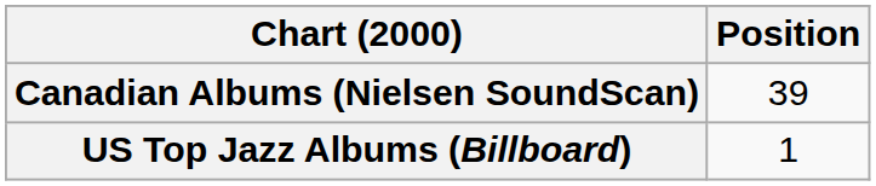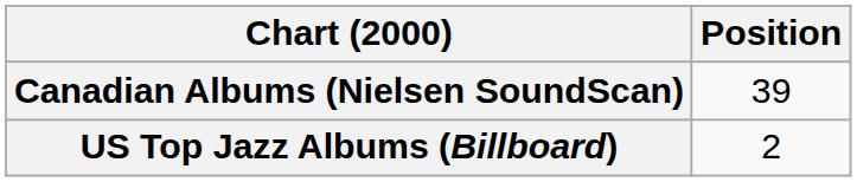US Top Jazz Albums (Billboard) | Position: 1 -> 2
